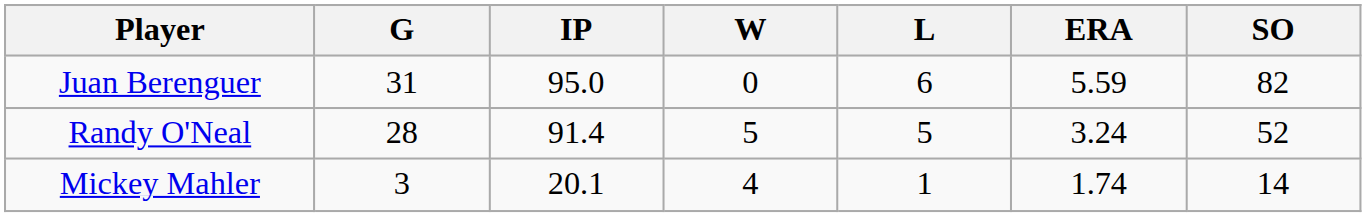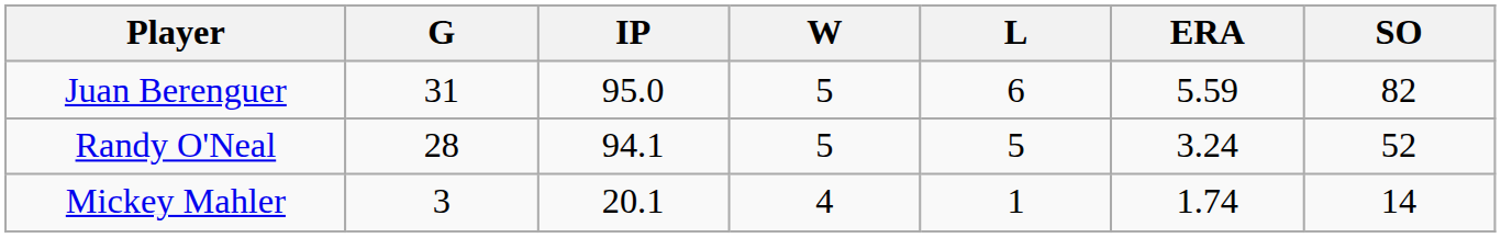Juan Berenguer | W: 0 -> 5
Randy O'Neal | IP: 91.4 -> 94.1
